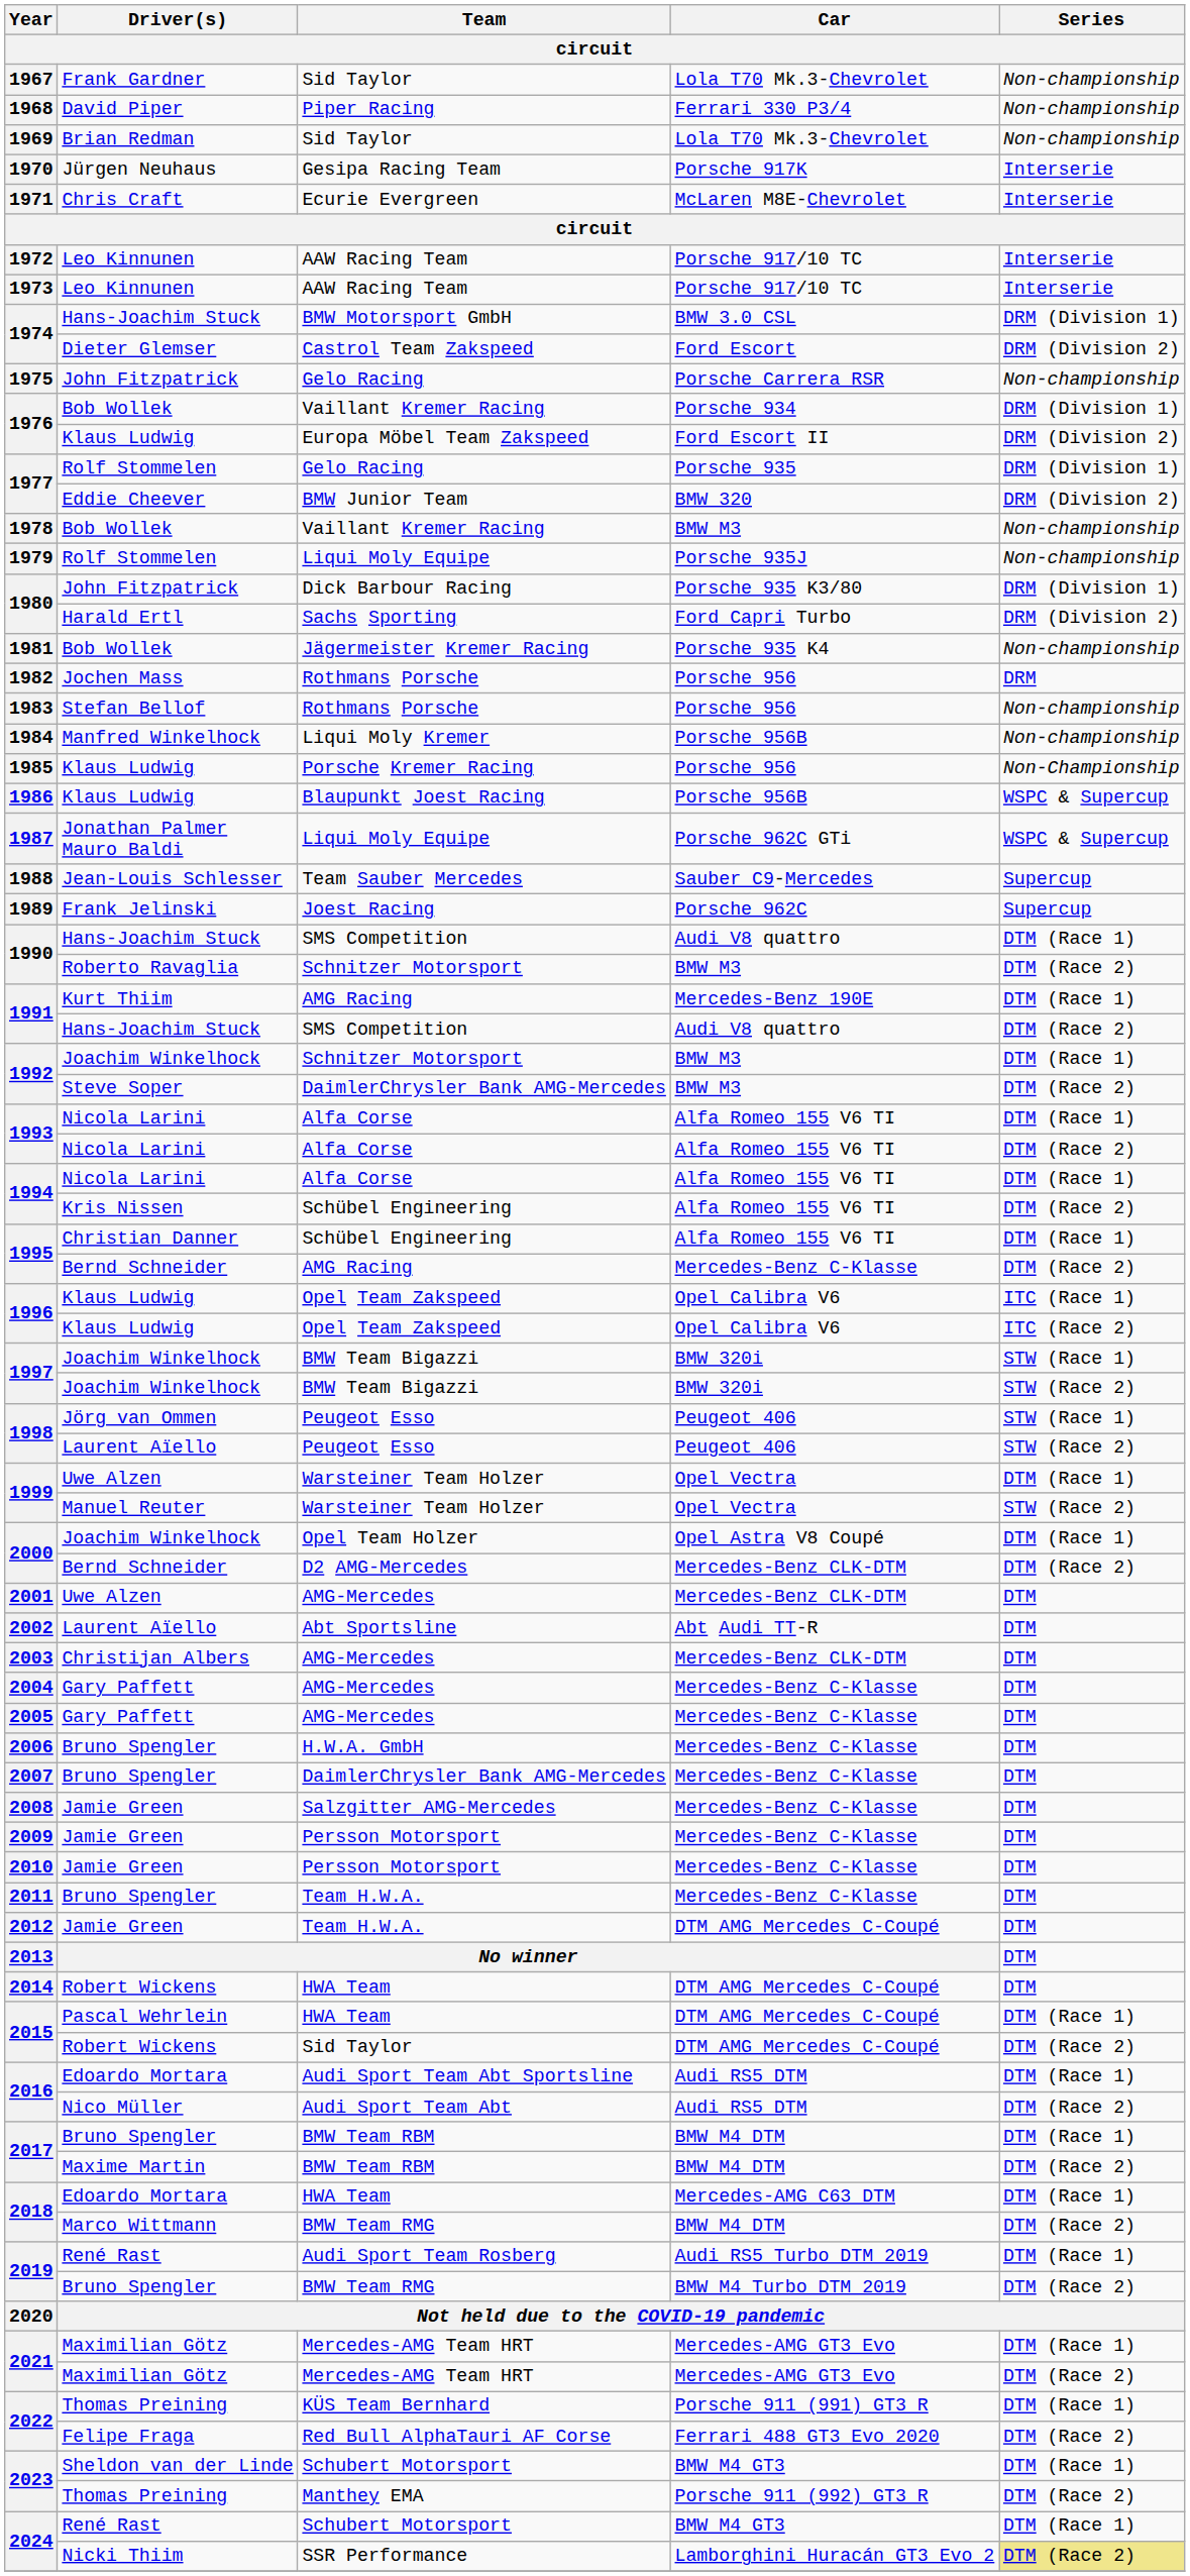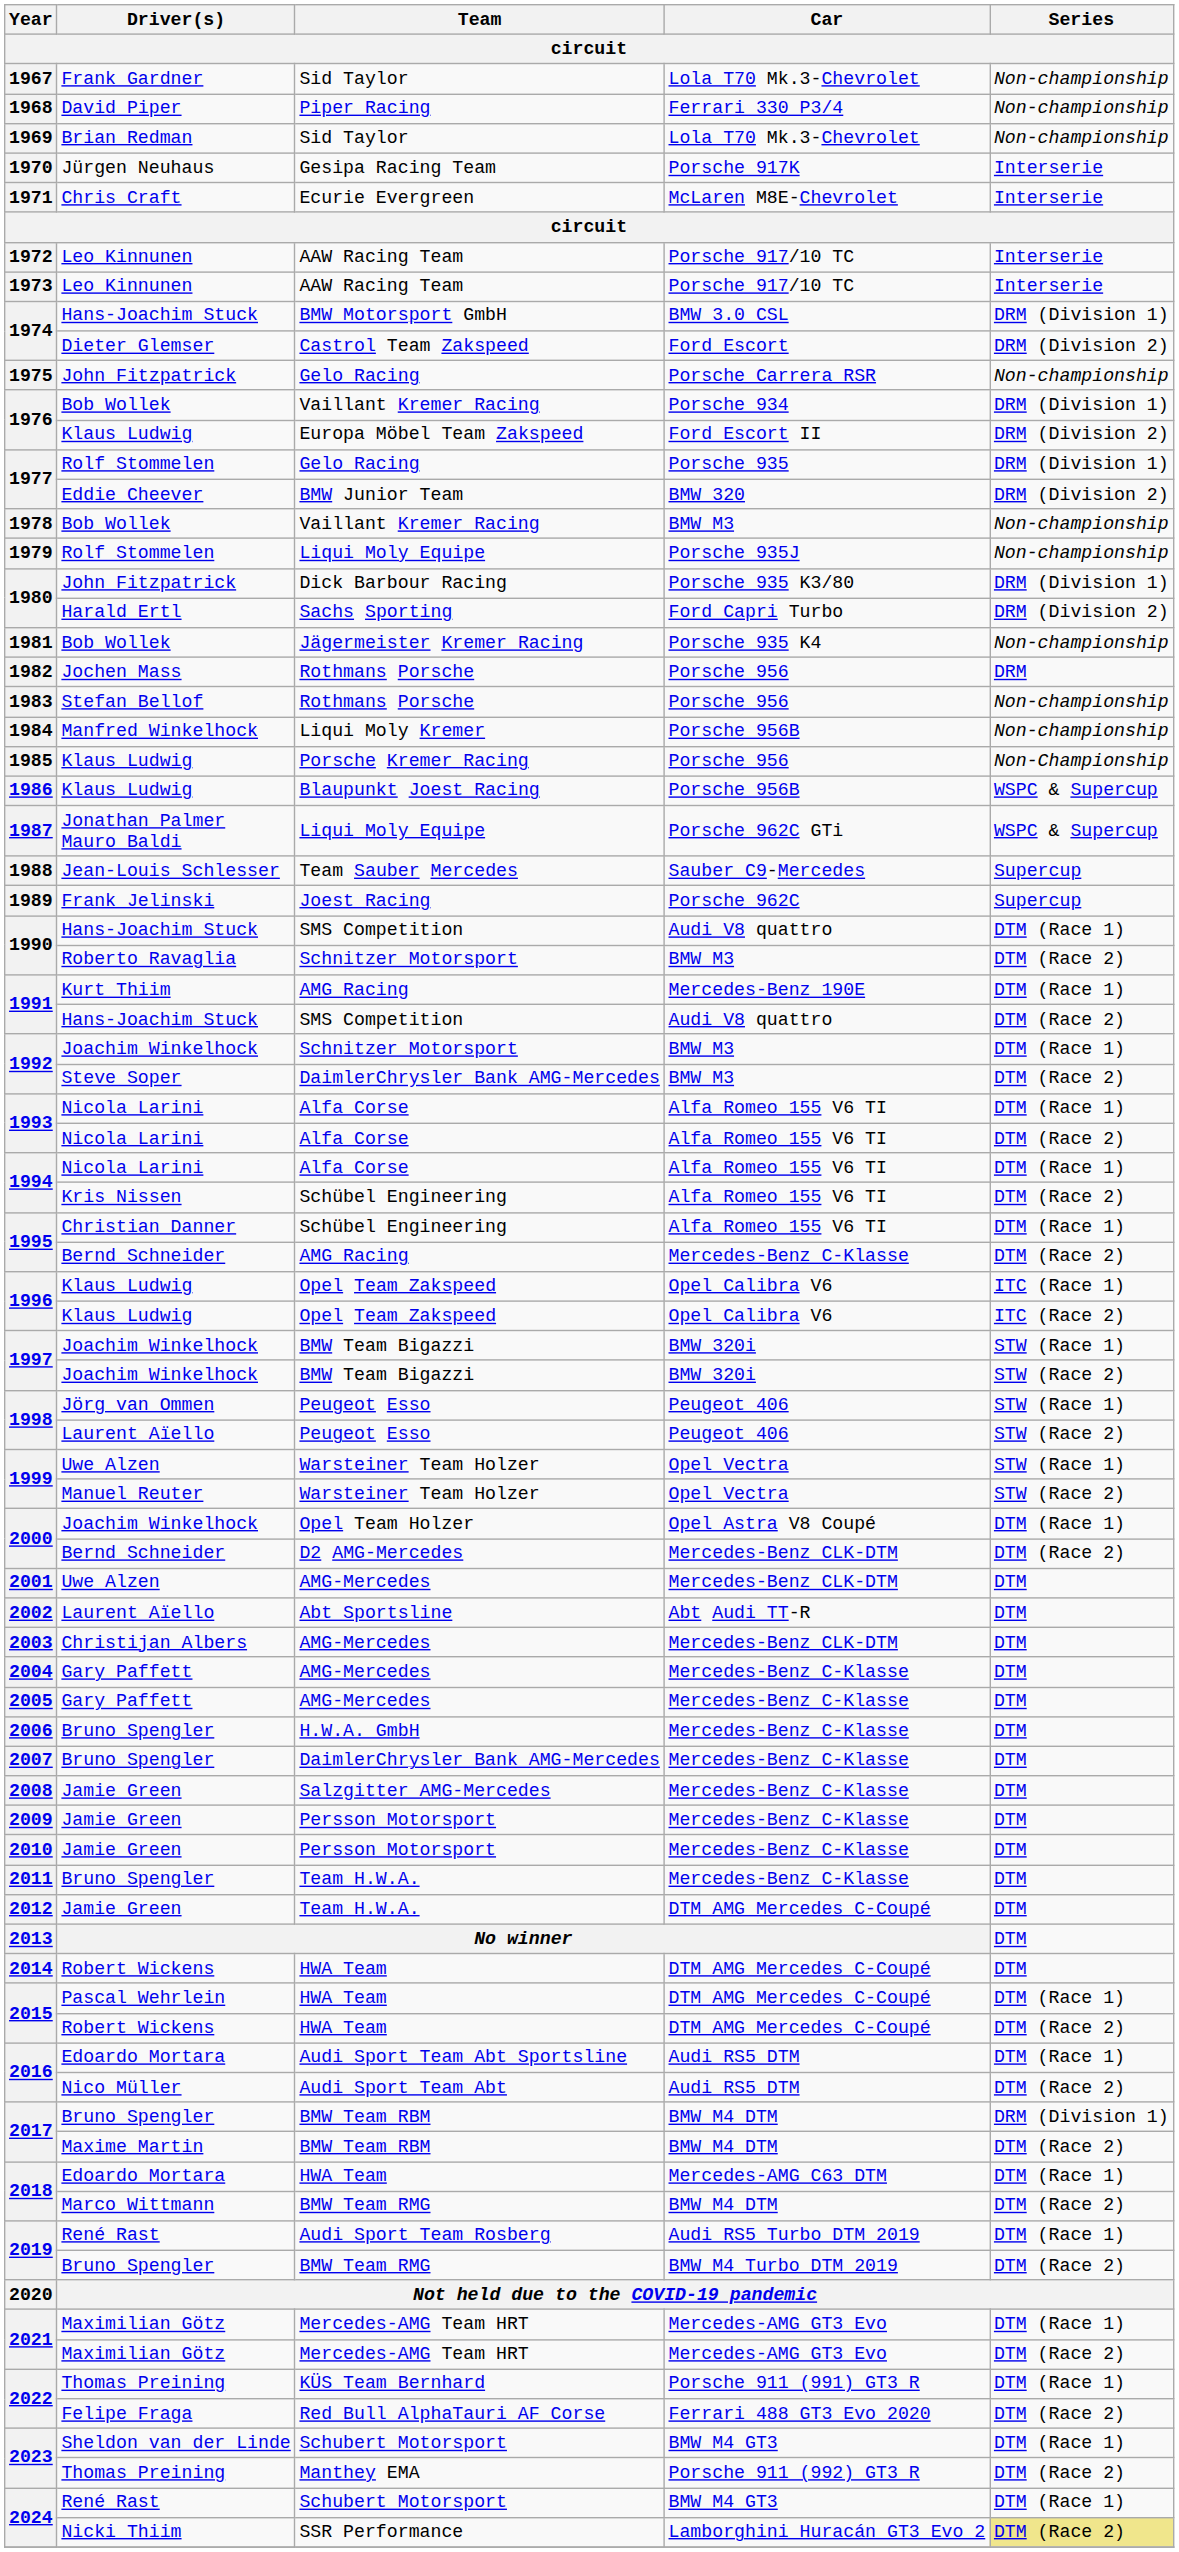1999 / Uwe Alzen | Series: DTM (Race 1) -> STW (Race 1)
2015 / Robert Wickens | Team: Sid Taylor -> HWA Team
2017 / Bruno Spengler | Series: DTM (Race 1) -> DRM (Division 1)
